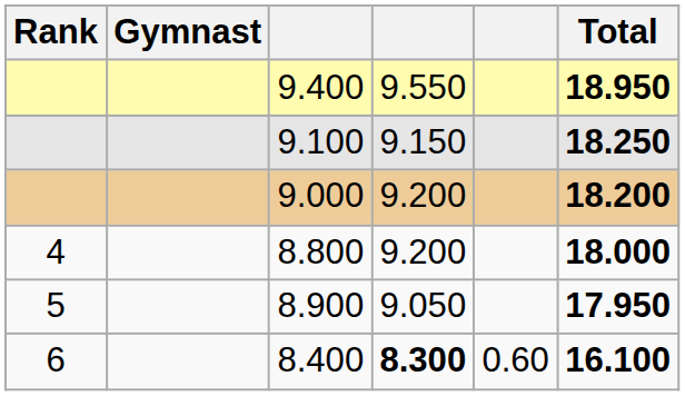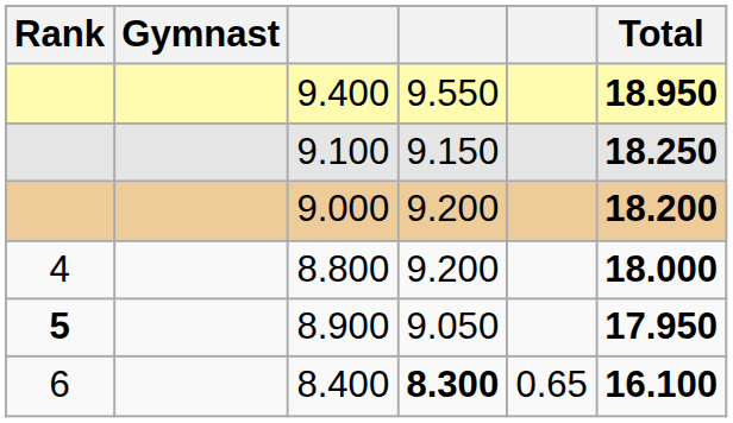8.900 | Rank: normal -> bold
8.400 | column 5: 0.60 -> 0.65
